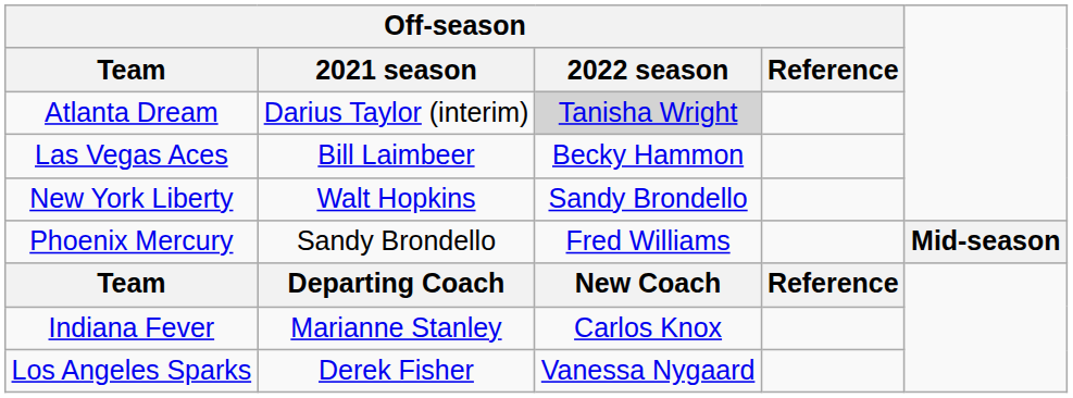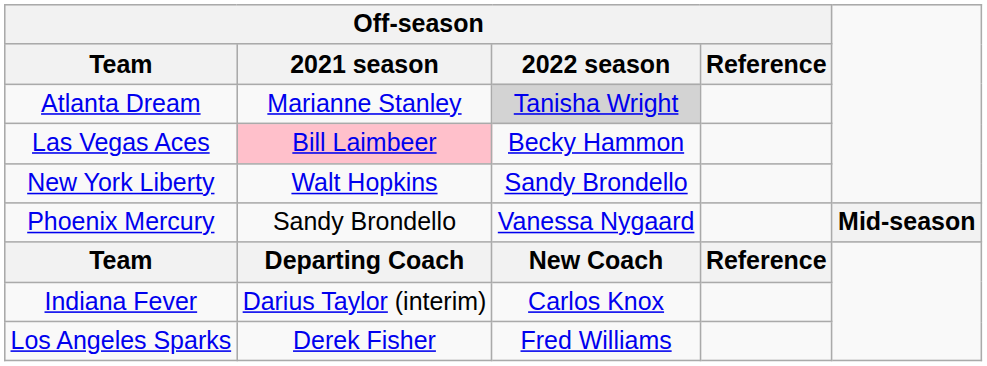Atlanta Dream | Off-season / 2021 season: Darius Taylor (interim) -> Marianne Stanley
Las Vegas Aces | Off-season / 2021 season: no background -> pink background
Phoenix Mercury | Off-season / 2022 season: Fred Williams -> Vanessa Nygaard
Indiana Fever | Off-season / 2021 season: Marianne Stanley -> Darius Taylor (interim)
Los Angeles Sparks | Off-season / 2022 season: Vanessa Nygaard -> Fred Williams
